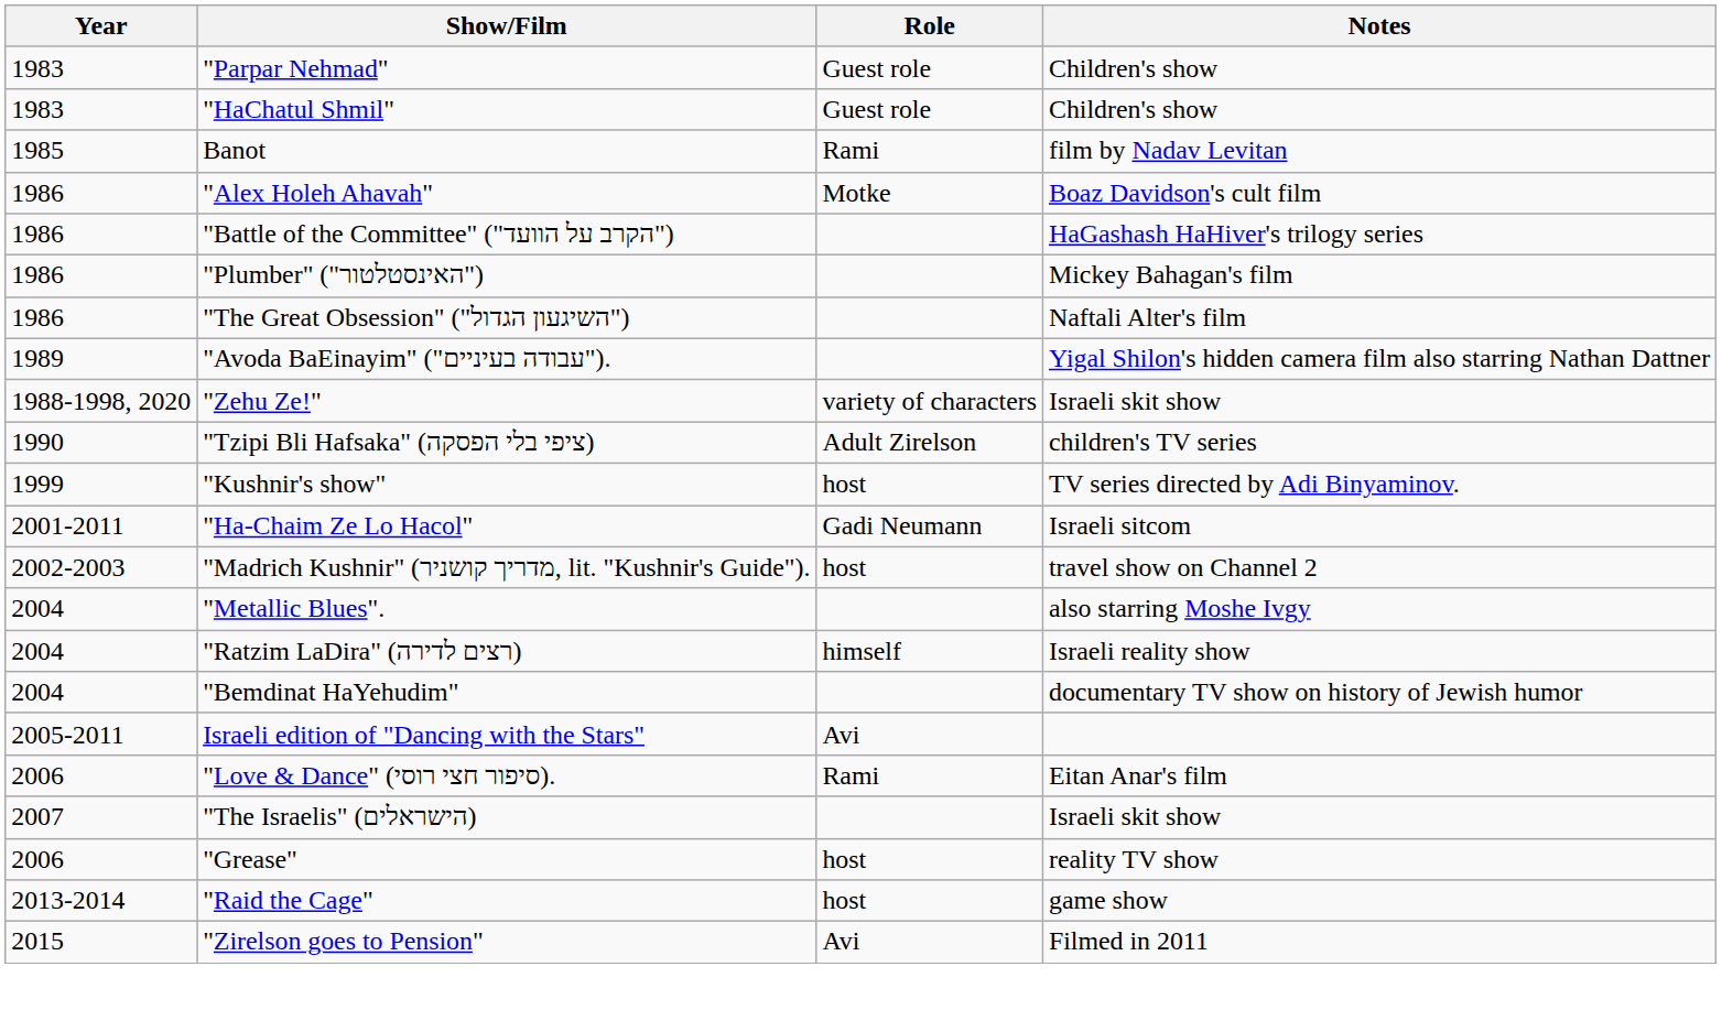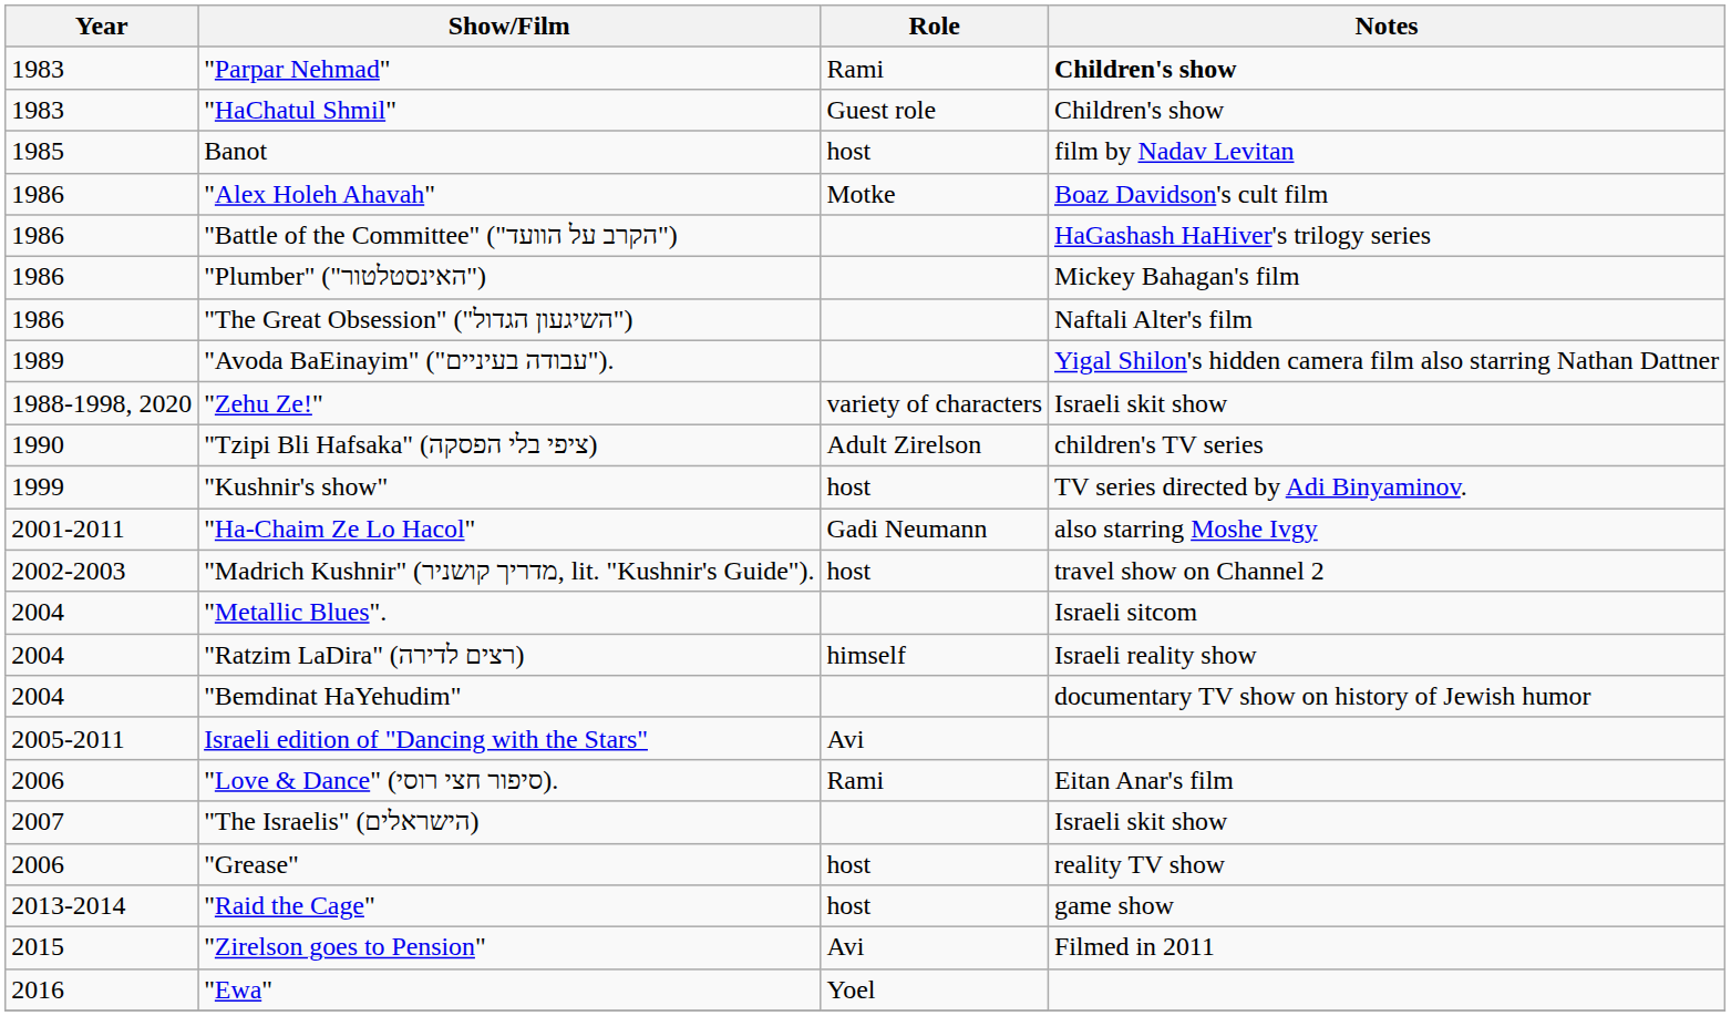"Parpar Nehmad" | Role: Guest role -> Rami
"Parpar Nehmad" | Notes: normal -> bold
Banot | Role: Rami -> host
"Ha-Chaim Ze Lo Hacol" | Notes: Israeli sitcom -> also starring Moshe Ivgy
"Metallic Blues". | Notes: also starring Moshe Ivgy -> Israeli sitcom
+ row: 2016 | "Ewa" | Yoel
